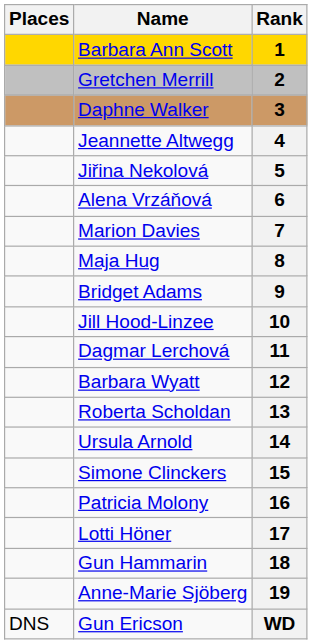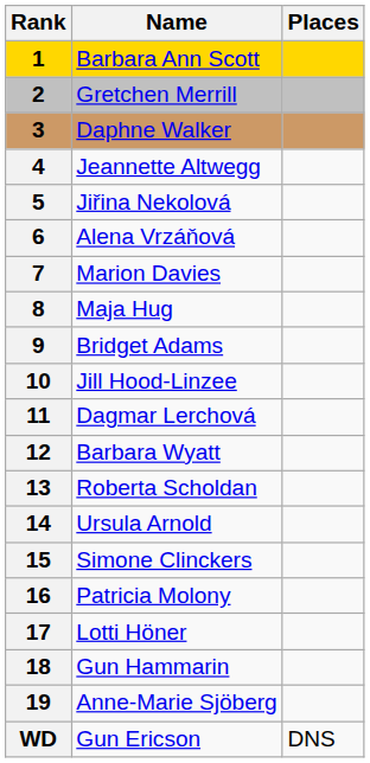columns swapped: Rank <-> Places
